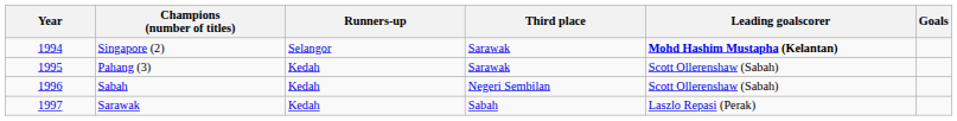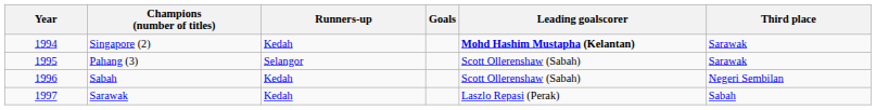columns swapped: Third place <-> Goals
Singapore (2) | Runners-up: Selangor -> Kedah
Pahang (3) | Runners-up: Kedah -> Selangor
